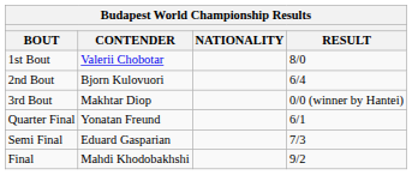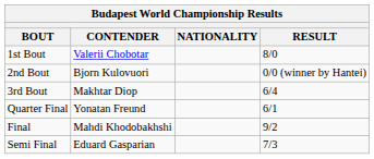2nd Bout | RESULT: 6/4 -> 0/0 (winner by Hantei)
3rd Bout | RESULT: 0/0 (winner by Hantei) -> 6/4
rows swapped: Semi Final <-> Final
